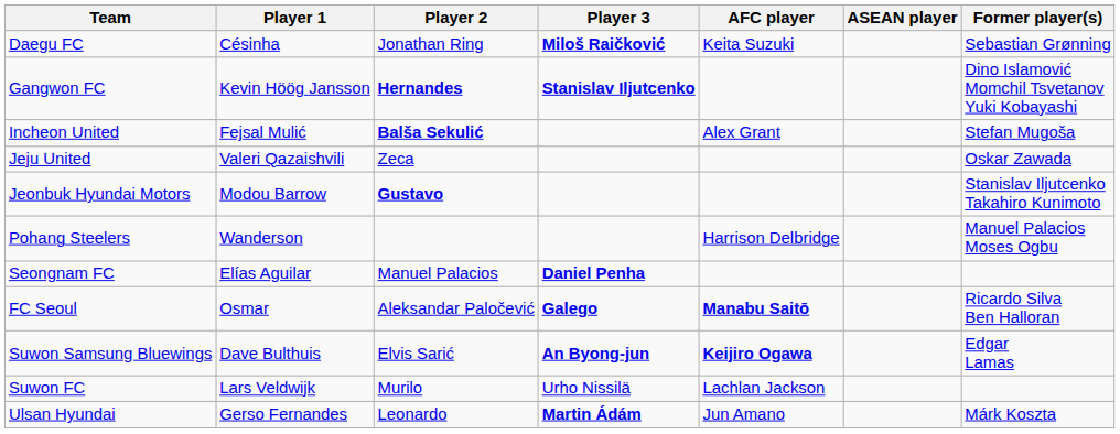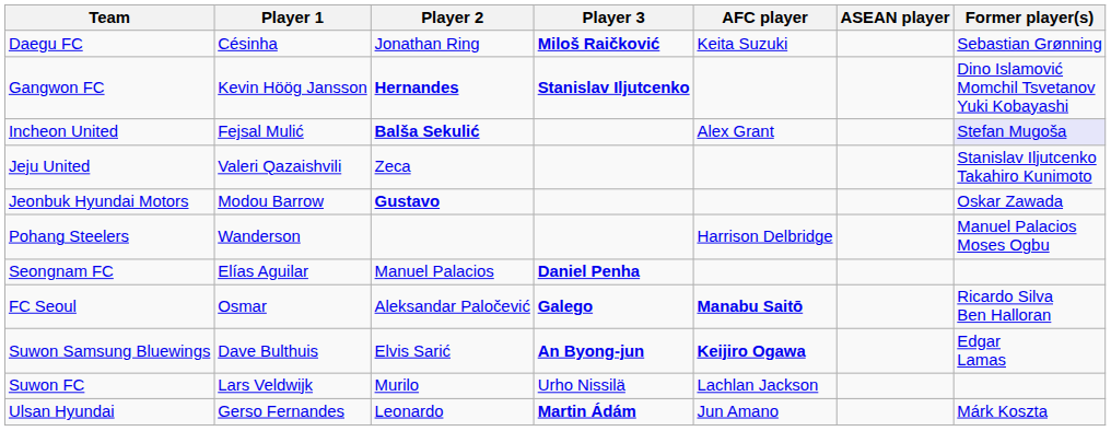Incheon United | Former player(s): no background -> lavender background
Jeju United | Former player(s): Oskar Zawada -> Stanislav Iljutcenko Takahiro Kunimoto
Jeonbuk Hyundai Motors | Former player(s): Stanislav Iljutcenko Takahiro Kunimoto -> Oskar Zawada
